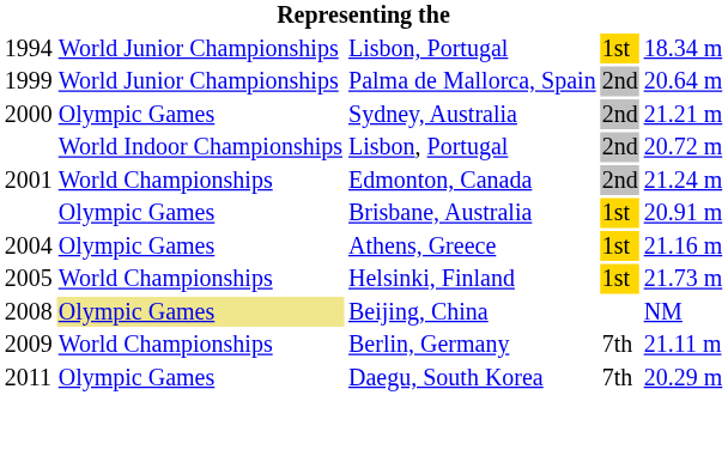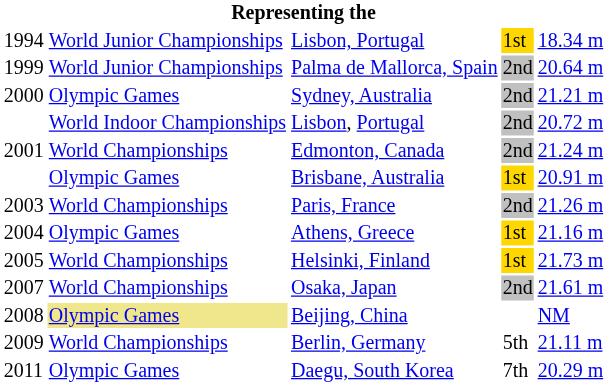+ row: 2003 | World Championships | Paris, France | 2nd | 21.26 m
+ row: 2007 | World Championships | Osaka, Japan | 2nd | 21.61 m
Berlin, Germany | column 4: 7th -> 5th
